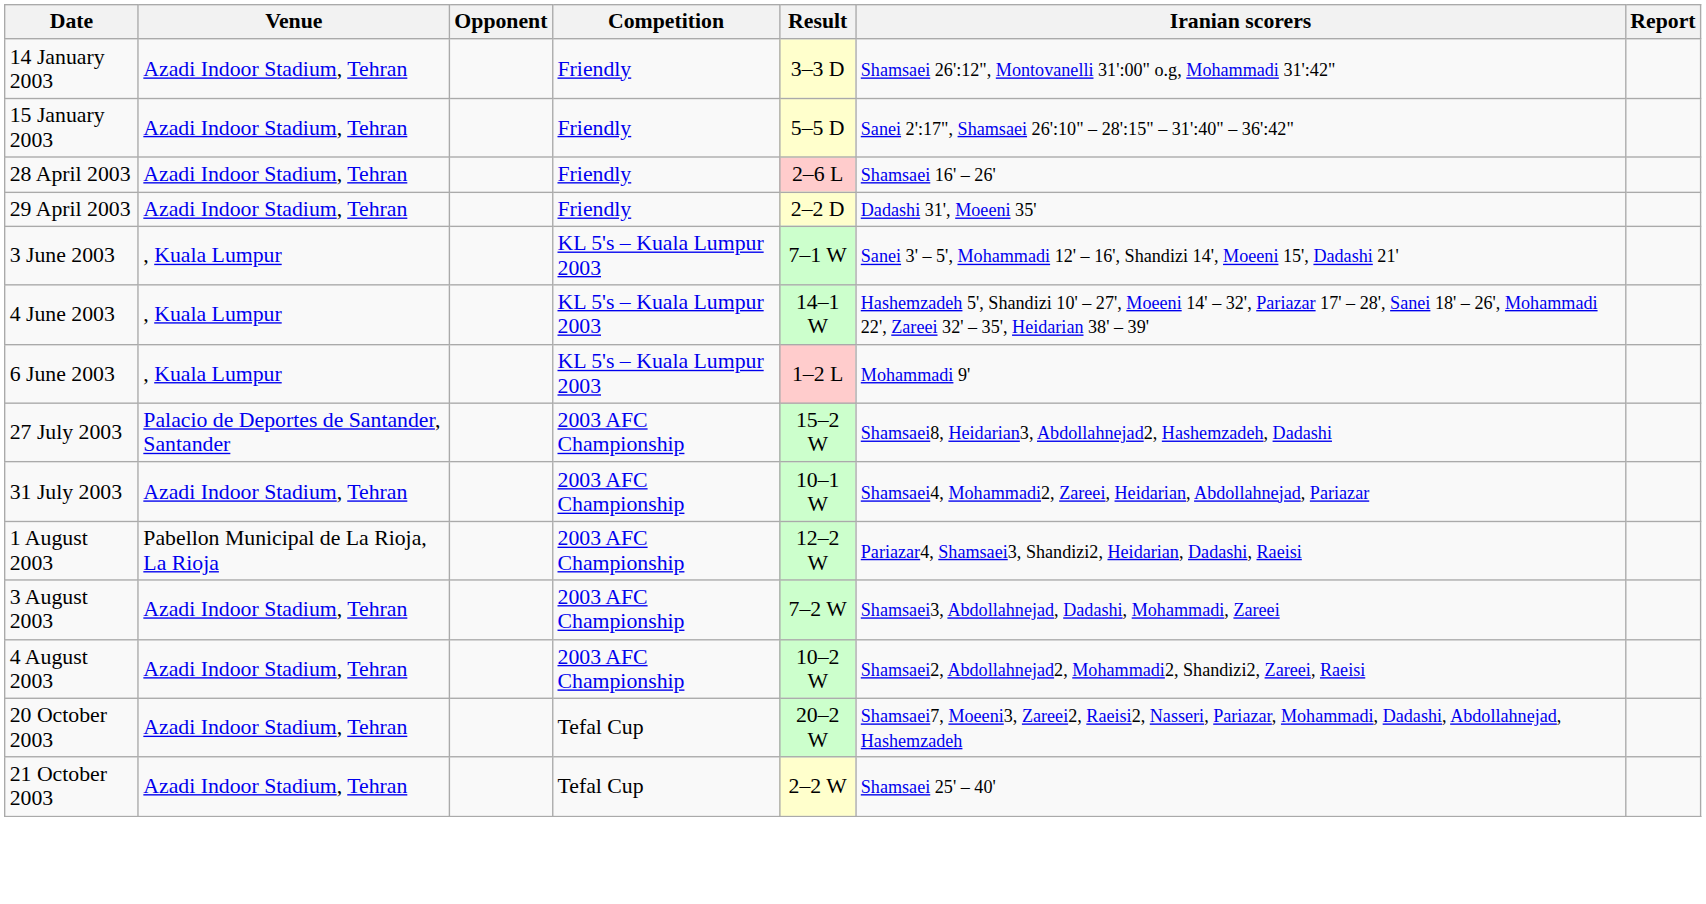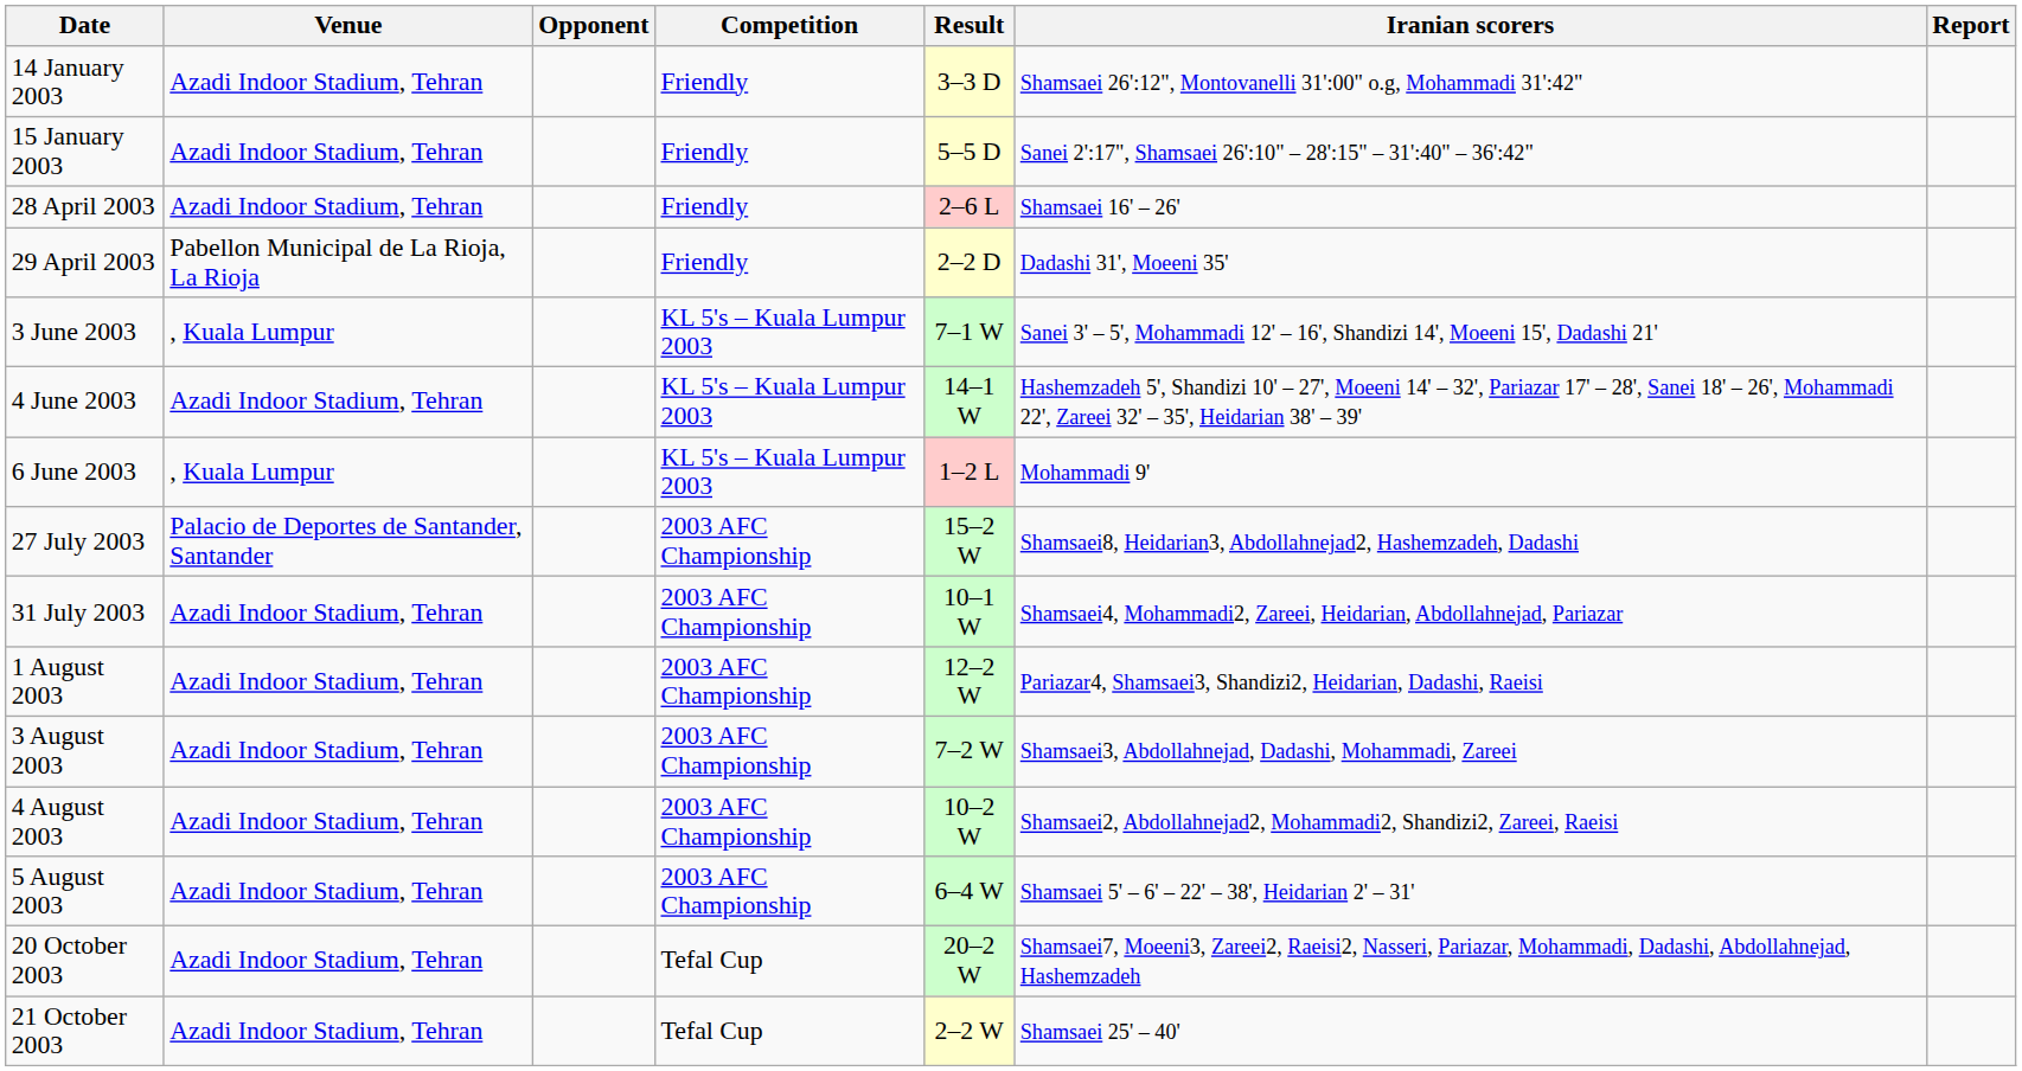29 April 2003 | Venue: Azadi Indoor Stadium, Tehran -> Pabellon Municipal de La Rioja, La Rioja
4 June 2003 | Venue: , Kuala Lumpur -> Azadi Indoor Stadium, Tehran
1 August 2003 | Venue: Pabellon Municipal de La Rioja, La Rioja -> Azadi Indoor Stadium, Tehran
+ row: 5 August 2003 | Azadi Indoor Stadium, Tehran | 2003 AFC Championship | 6–4 W | Shamsaei 5' – 6' – 22' – 38', Heidarian 2' – 31'
